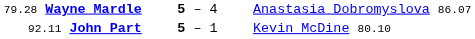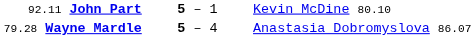rows swapped: 79.28 Wayne Mardle <-> 92.11 John Part
